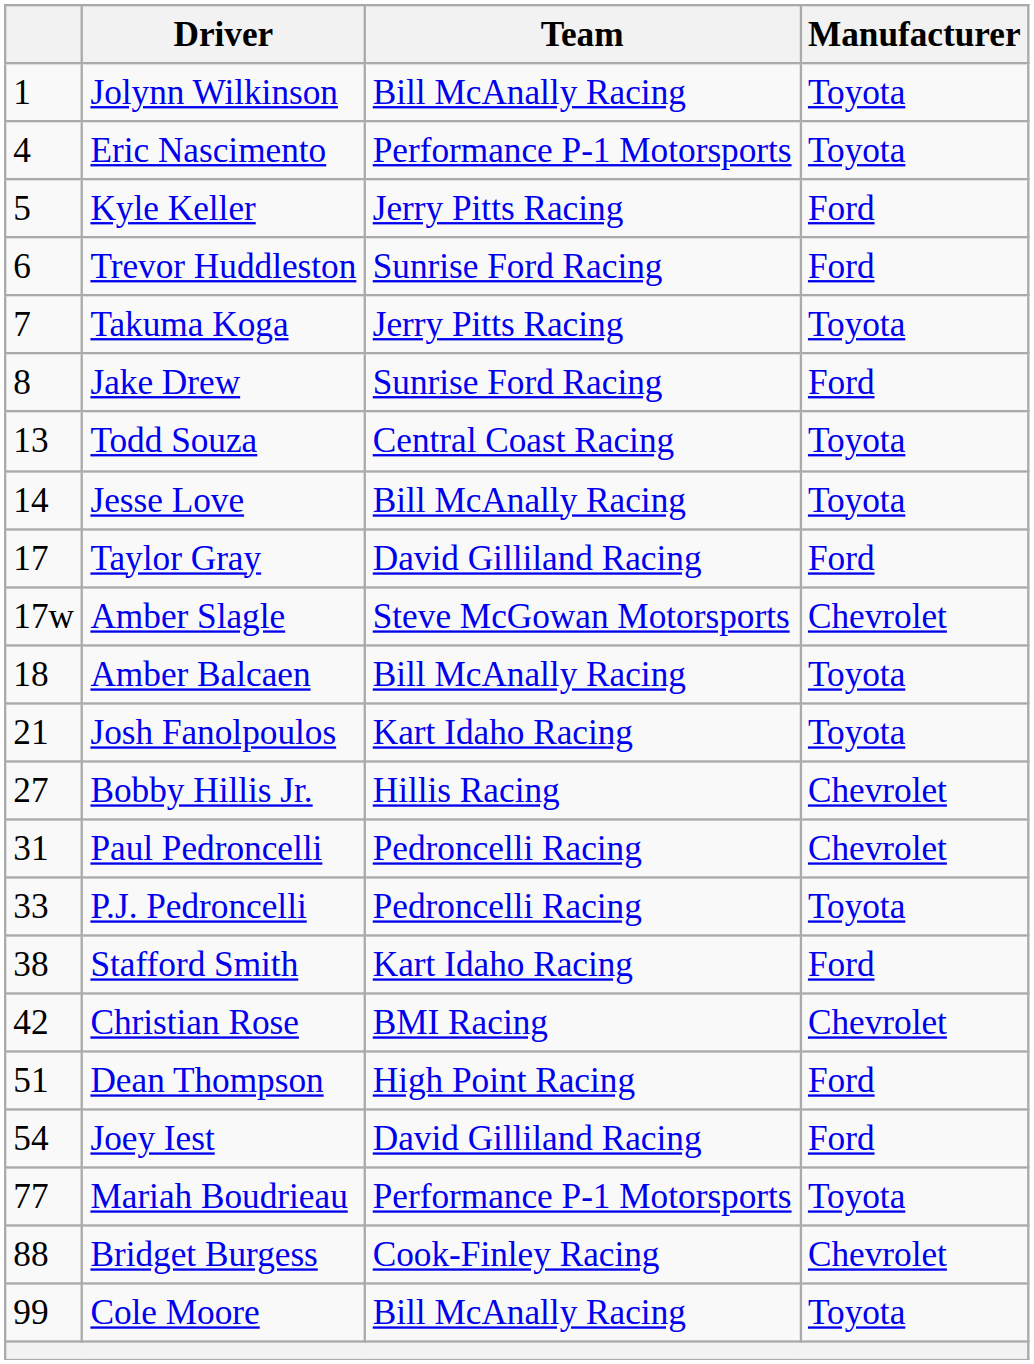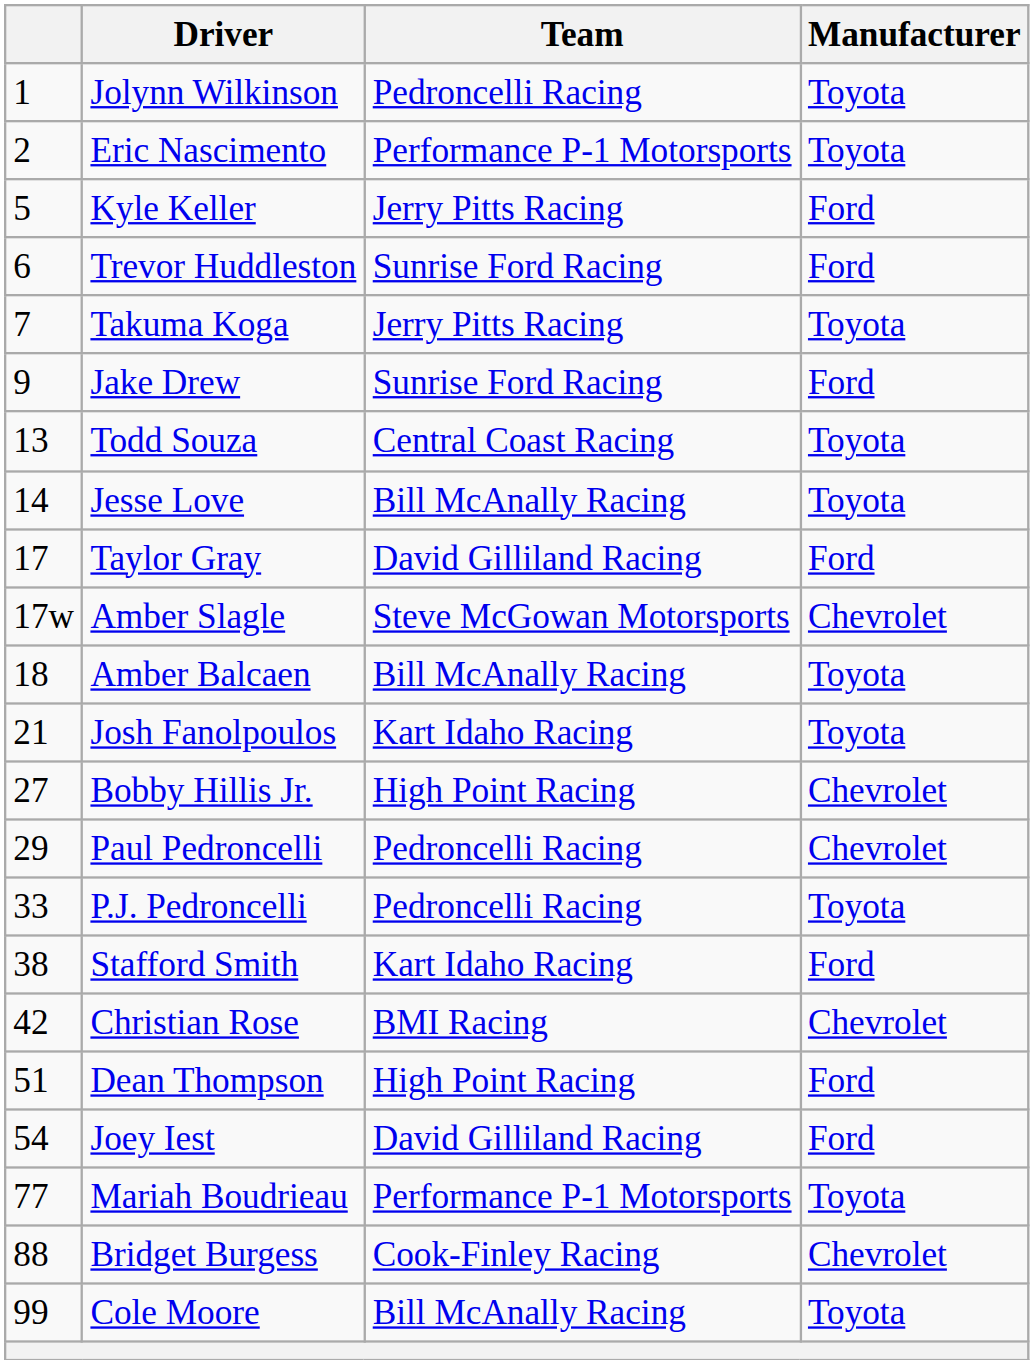Jolynn Wilkinson | Team: Bill McAnally Racing -> Pedroncelli Racing
Eric Nascimento | column 1: 4 -> 2
Jake Drew | column 1: 8 -> 9
Bobby Hillis Jr. | Team: Hillis Racing -> High Point Racing
Paul Pedroncelli | column 1: 31 -> 29
